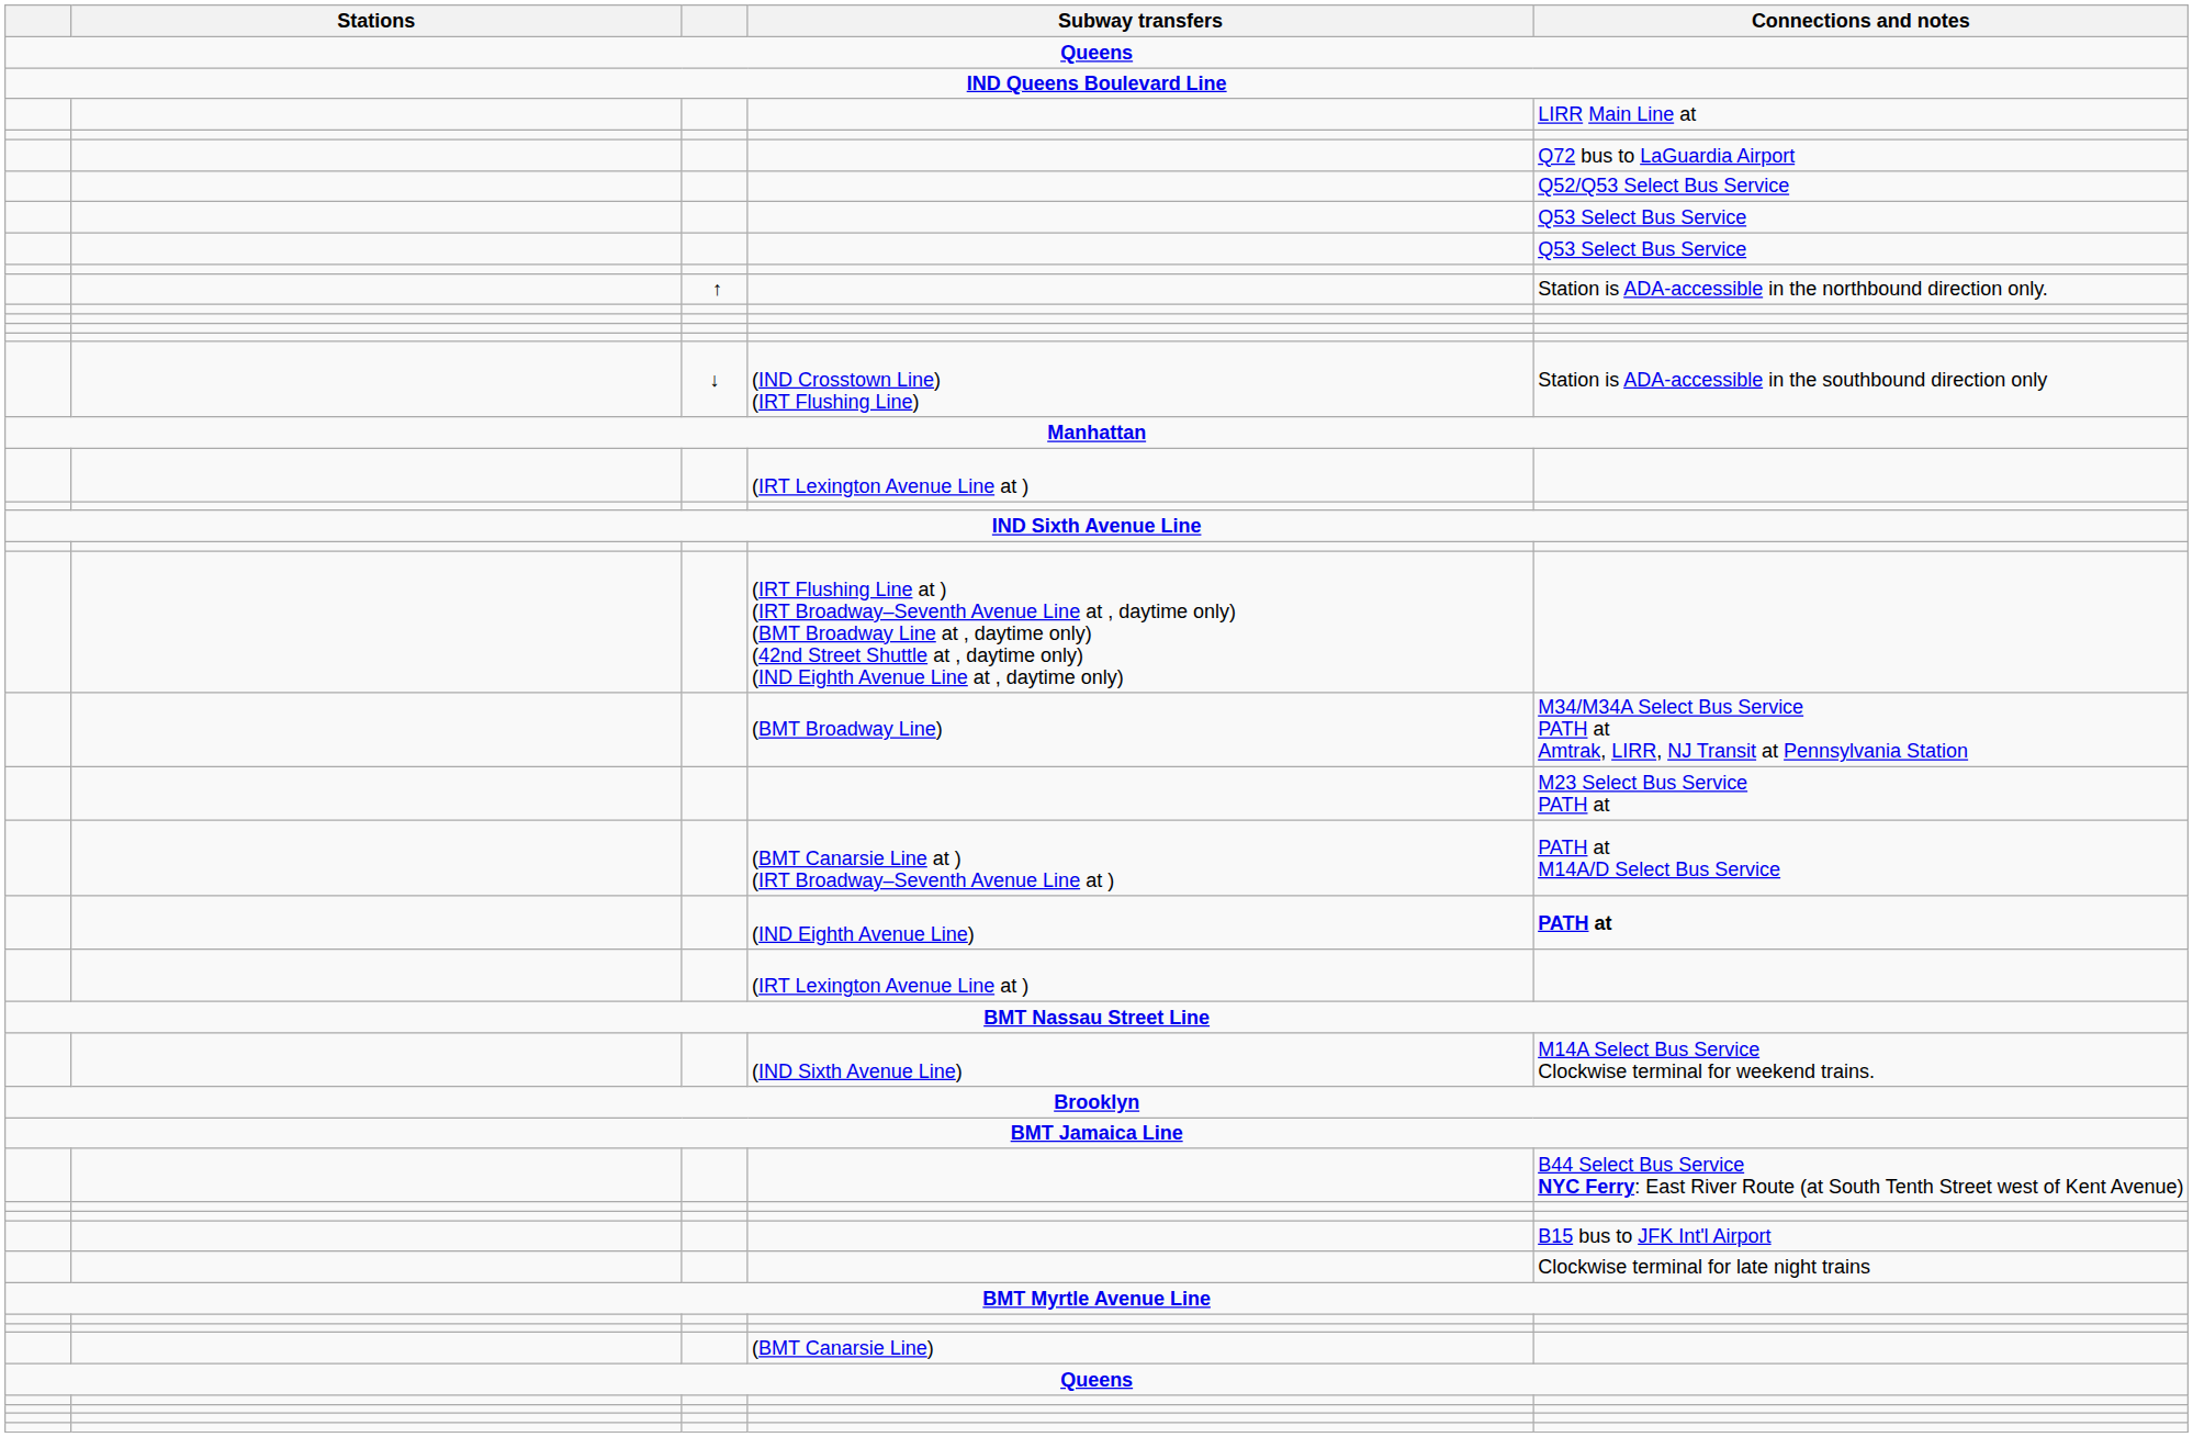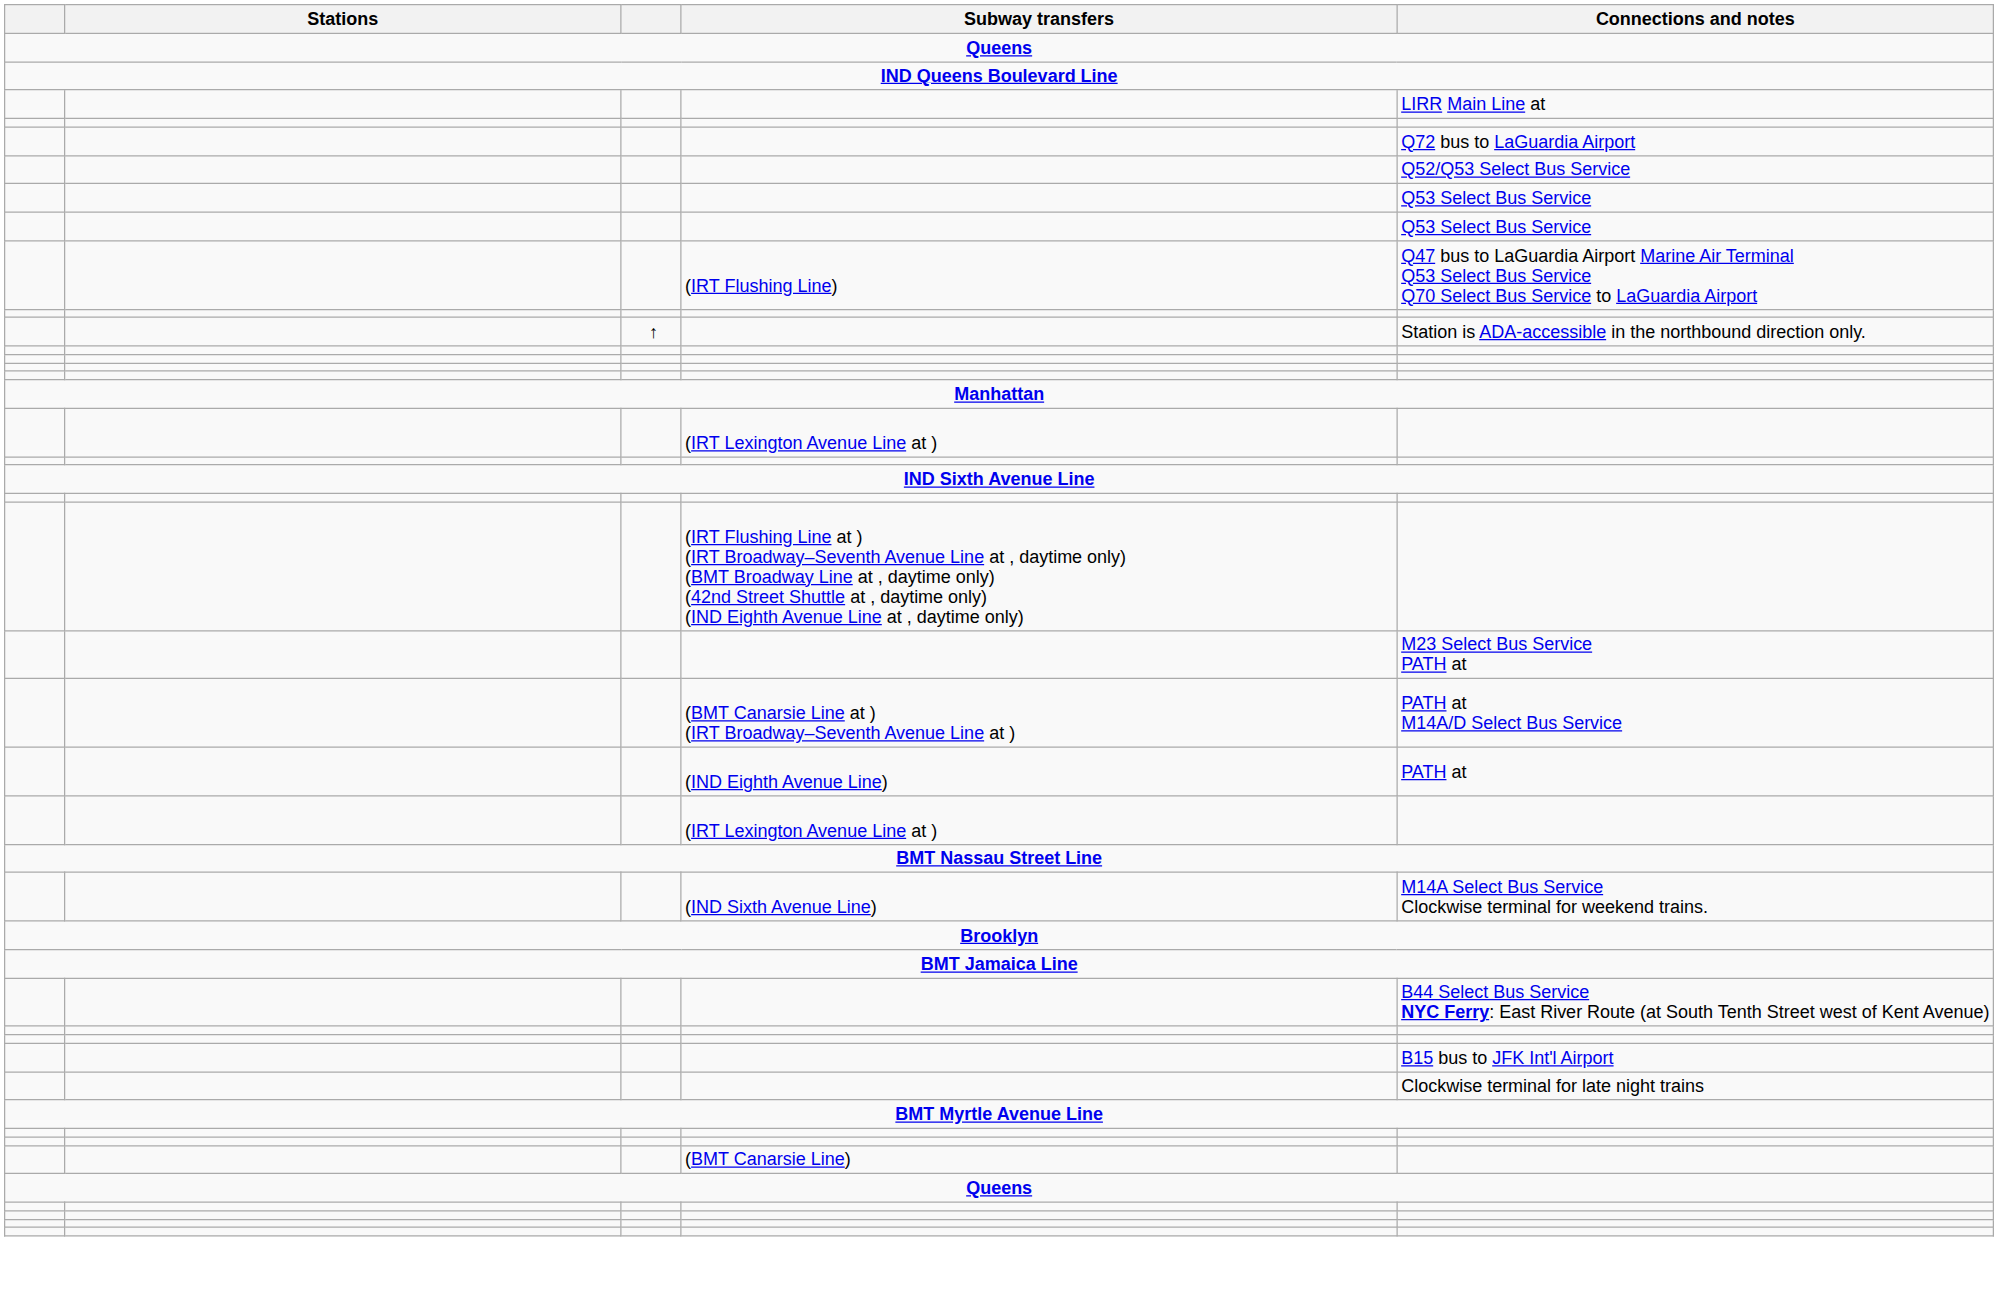+ row: (IRT Flushing Line) | Q47 bus to LaGuardia Airport Marine Air Terminal Q53 Select Bus Service Q70 Select Bus Service to LaGuardia Airport
- row: ↓ | (IND Crosstown Line) (IRT Flushing Line) | Station is ADA-accessible in the southbound direction only
- row: (BMT Broadway Line) | M34/M34A Select Bus Service PATH at Amtrak, LIRR, NJ Transit at Pennsylvania Station
(IND Eighth Avenue Line) | Connections and notes: bold -> normal
